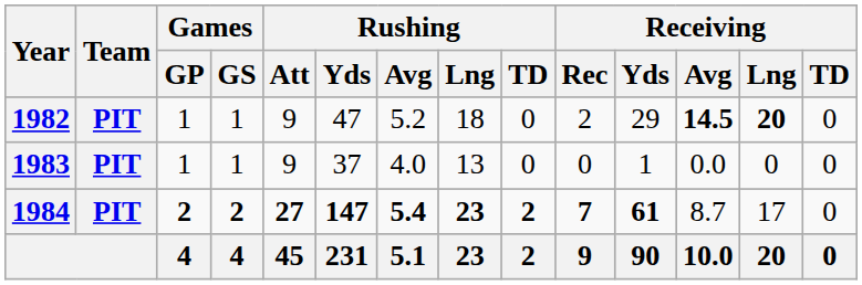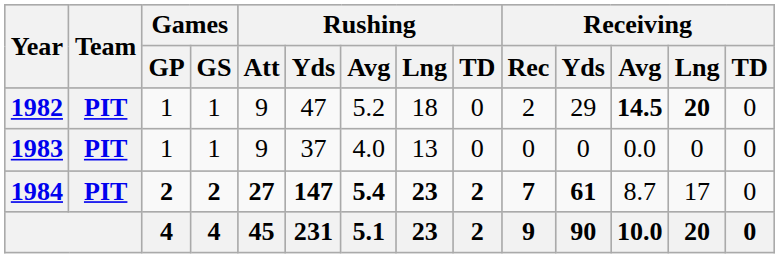1983 | Receiving / Yds: 1 -> 0
